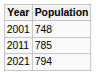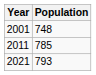2021 | Population: 794 -> 793
